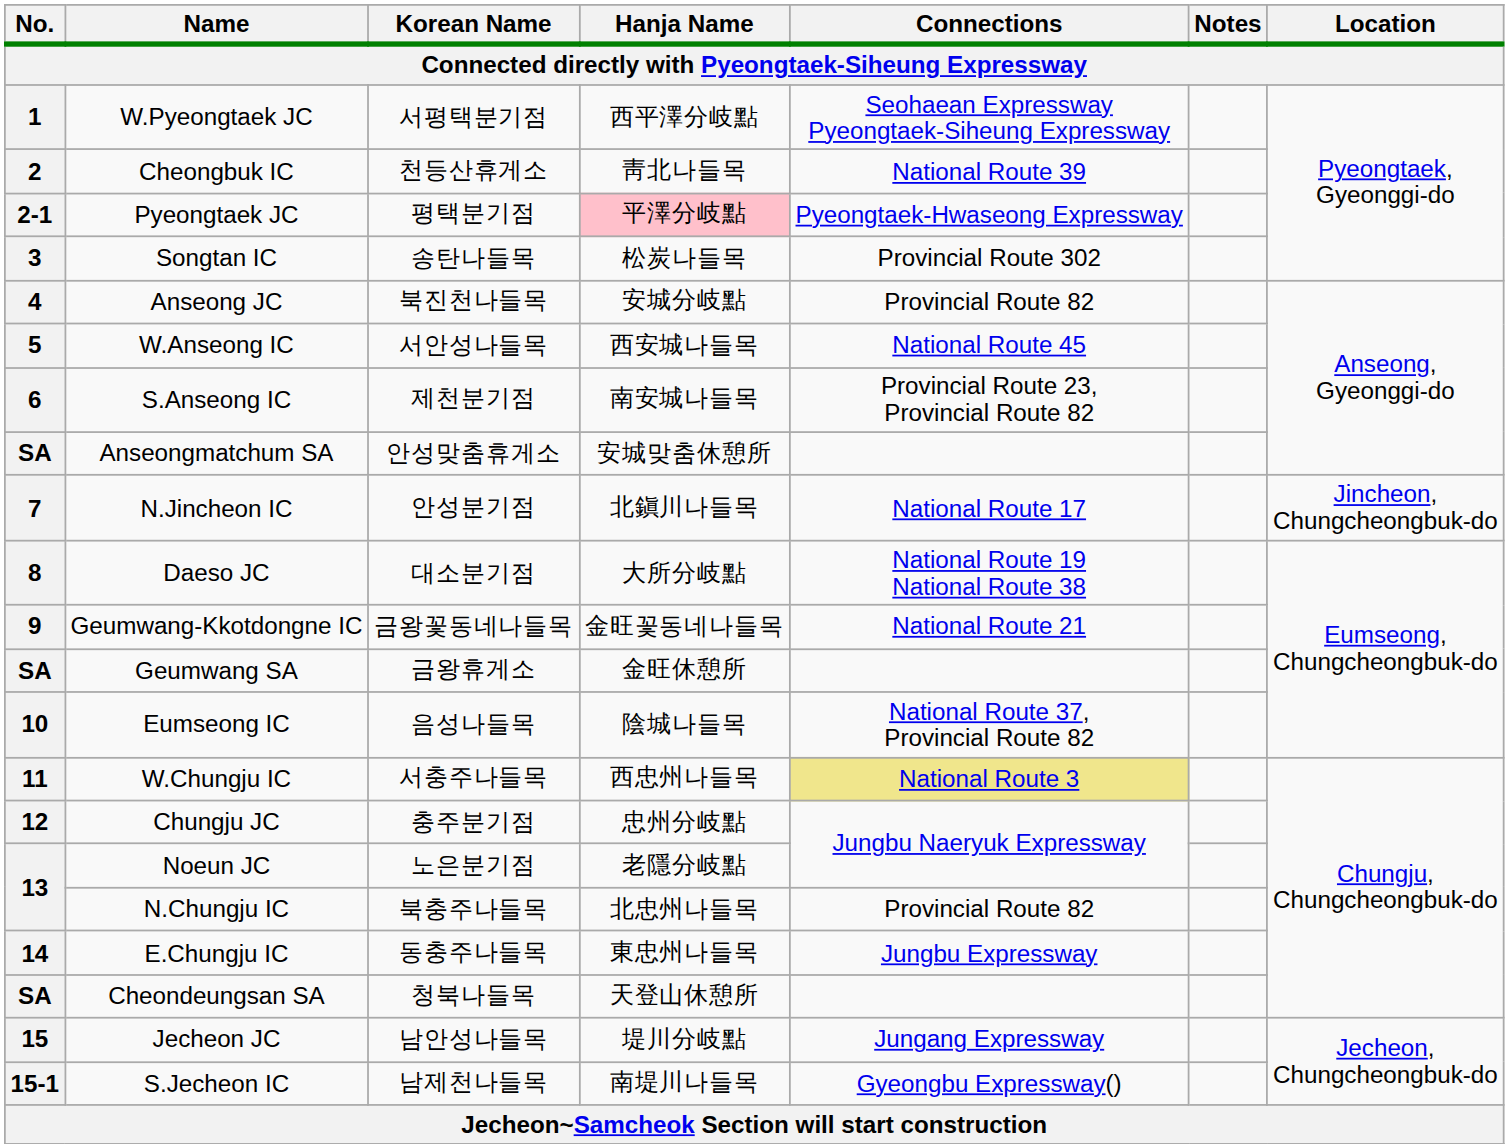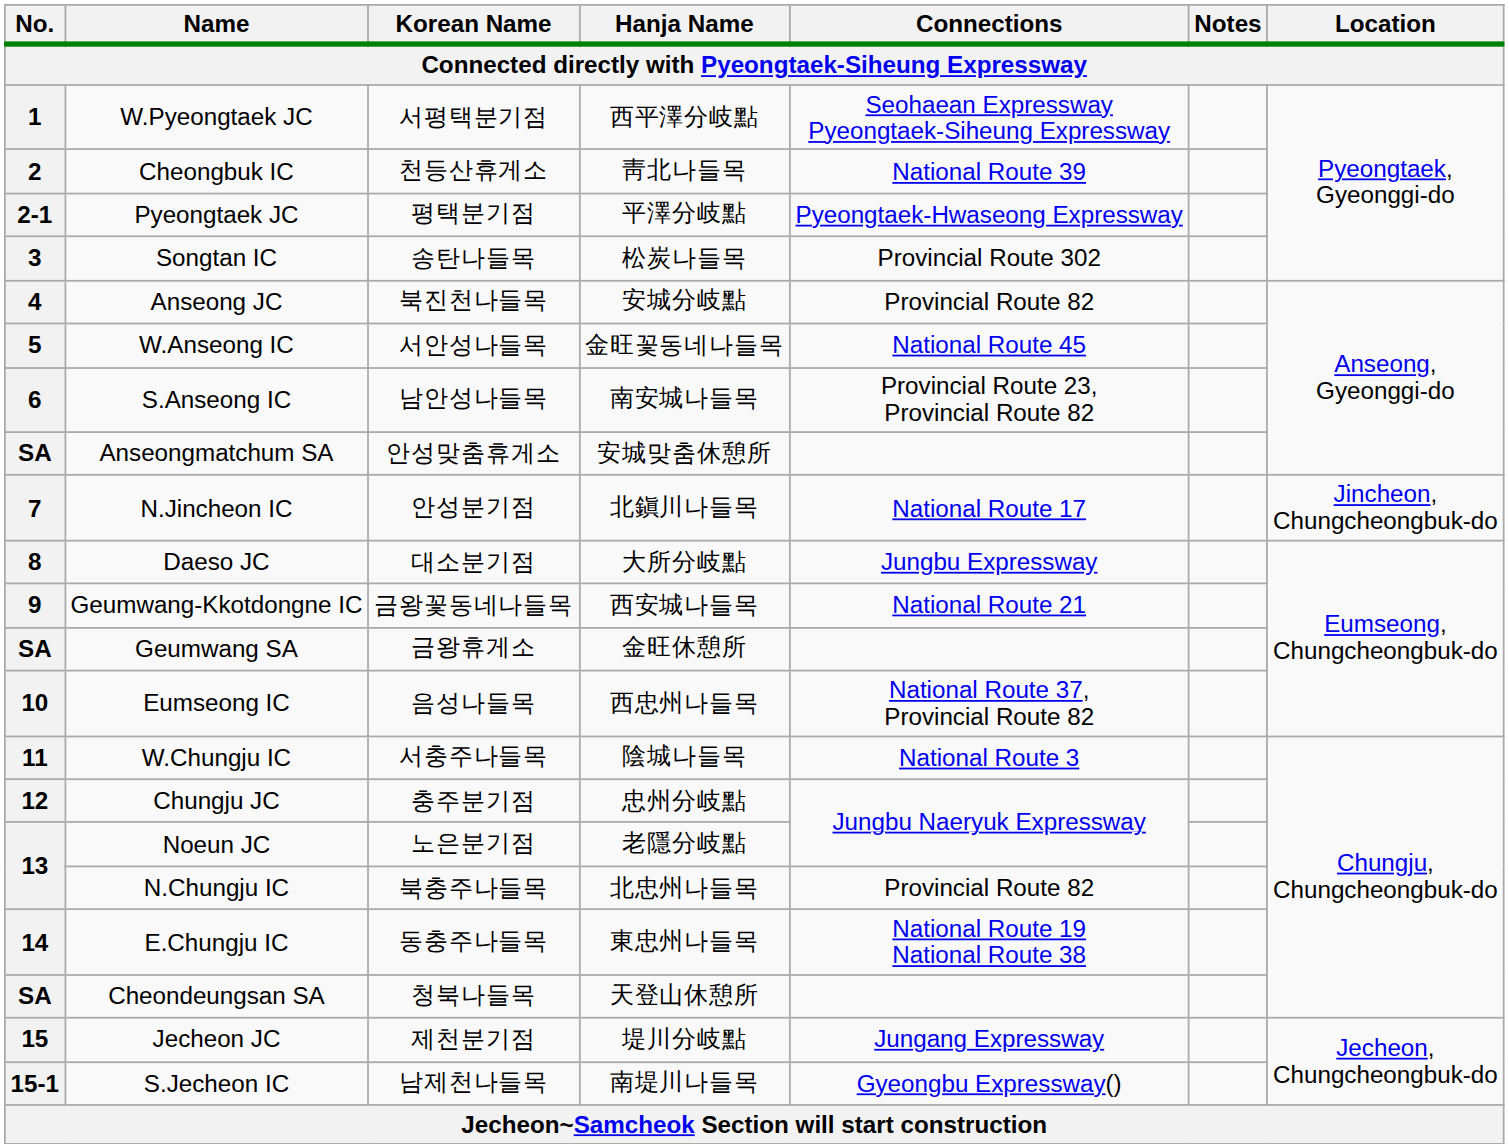Pyeongtaek JC | Hanja Name: pink background -> no background
W.Anseong IC | Hanja Name: 西安城나들목 -> 金旺꽃동네나들목
S.Anseong IC | Korean Name: 제천분기점 -> 남안성나들목
Daeso JC | Connections: National Route 19 National Route 38 -> Jungbu Expressway
Geumwang-Kkotdongne IC | Hanja Name: 金旺꽃동네나들목 -> 西安城나들목
Eumseong IC | Hanja Name: 陰城나들목 -> 西忠州나들목
W.Chungju IC | Hanja Name: 西忠州나들목 -> 陰城나들목
W.Chungju IC | Connections: khaki background -> no background
E.Chungju IC | Connections: Jungbu Expressway -> National Route 19 National Route 38
Jecheon JC | Korean Name: 남안성나들목 -> 제천분기점
